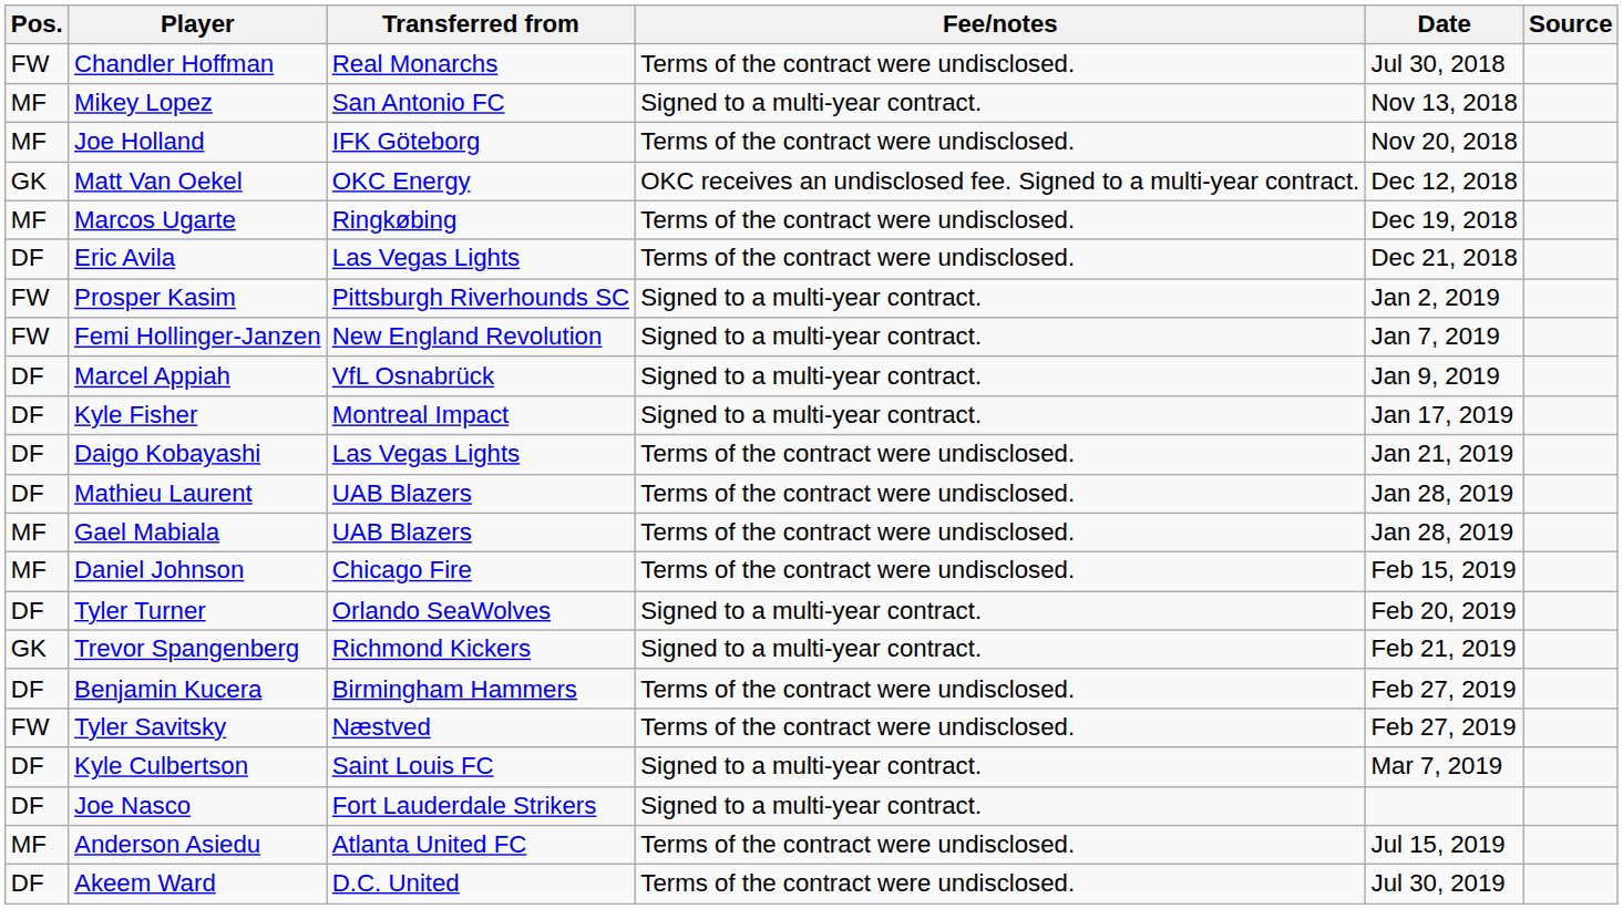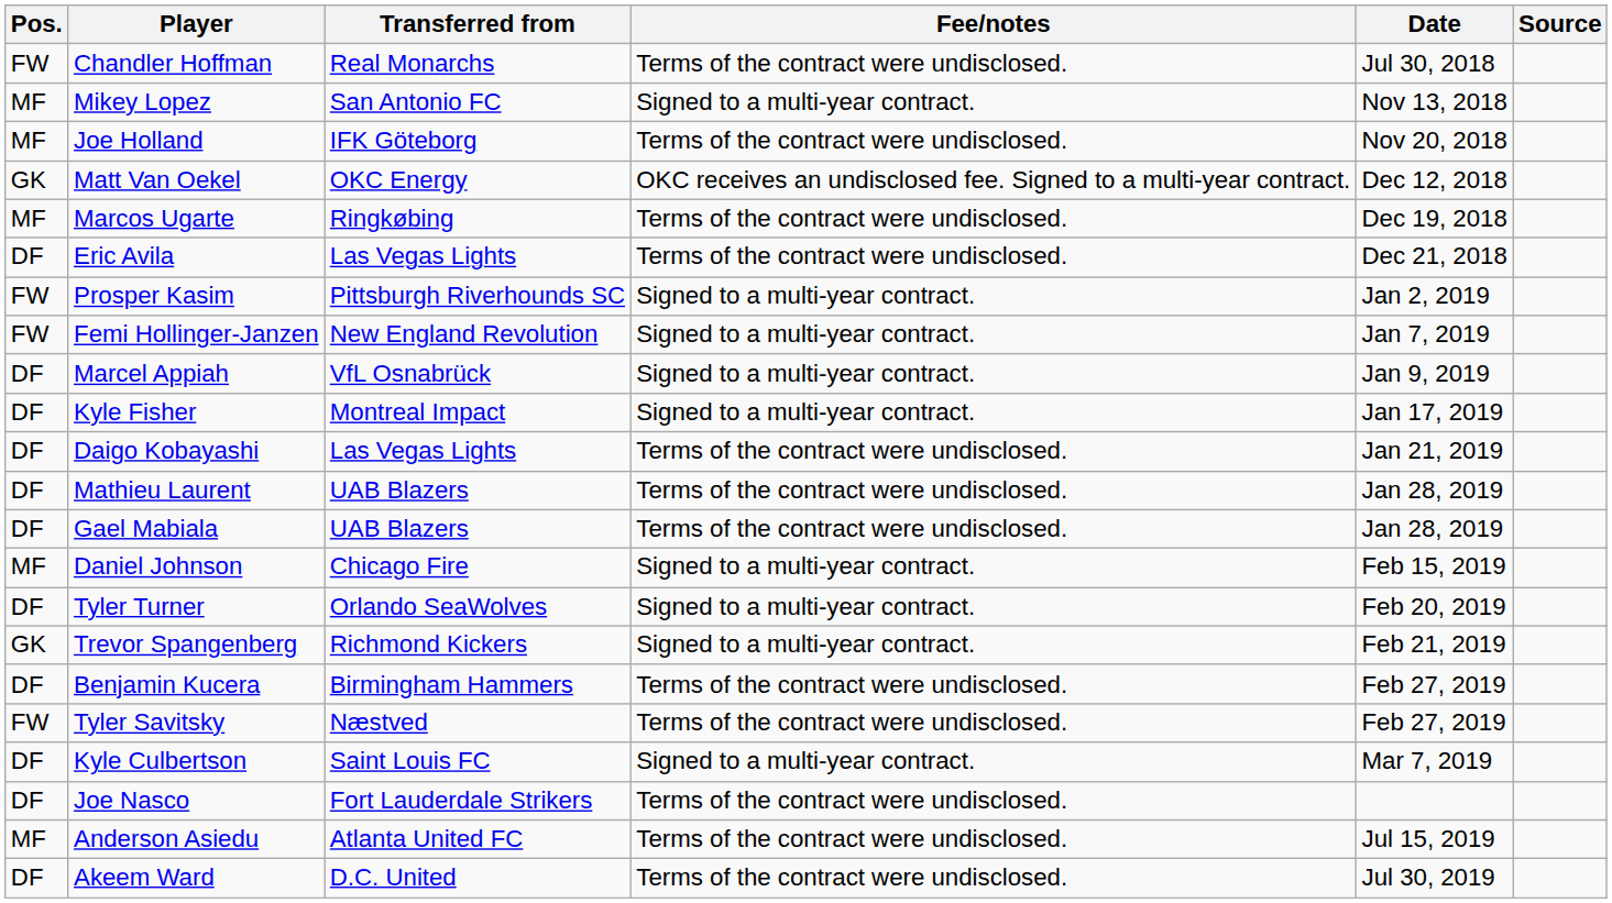Gael Mabiala | Pos.: MF -> DF
Daniel Johnson | Fee/notes: Terms of the contract were undisclosed. -> Signed to a multi-year contract.
Joe Nasco | Fee/notes: Signed to a multi-year contract. -> Terms of the contract were undisclosed.
